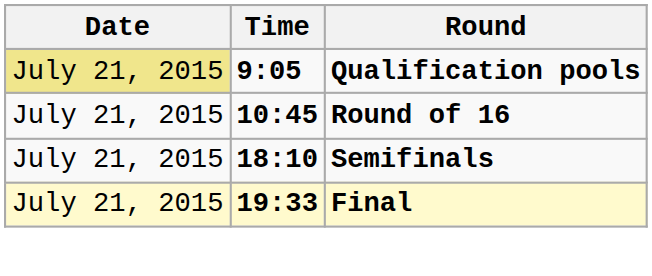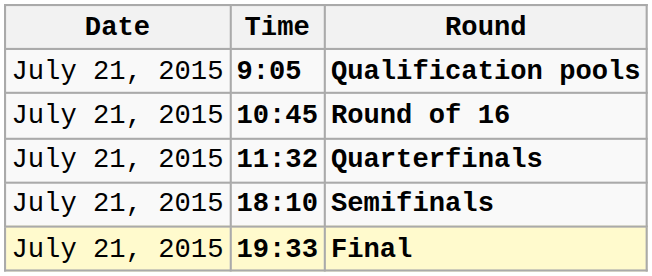Qualification pools | Date: khaki background -> no background
+ row: July 21, 2015 | 11:32 | Quarterfinals
